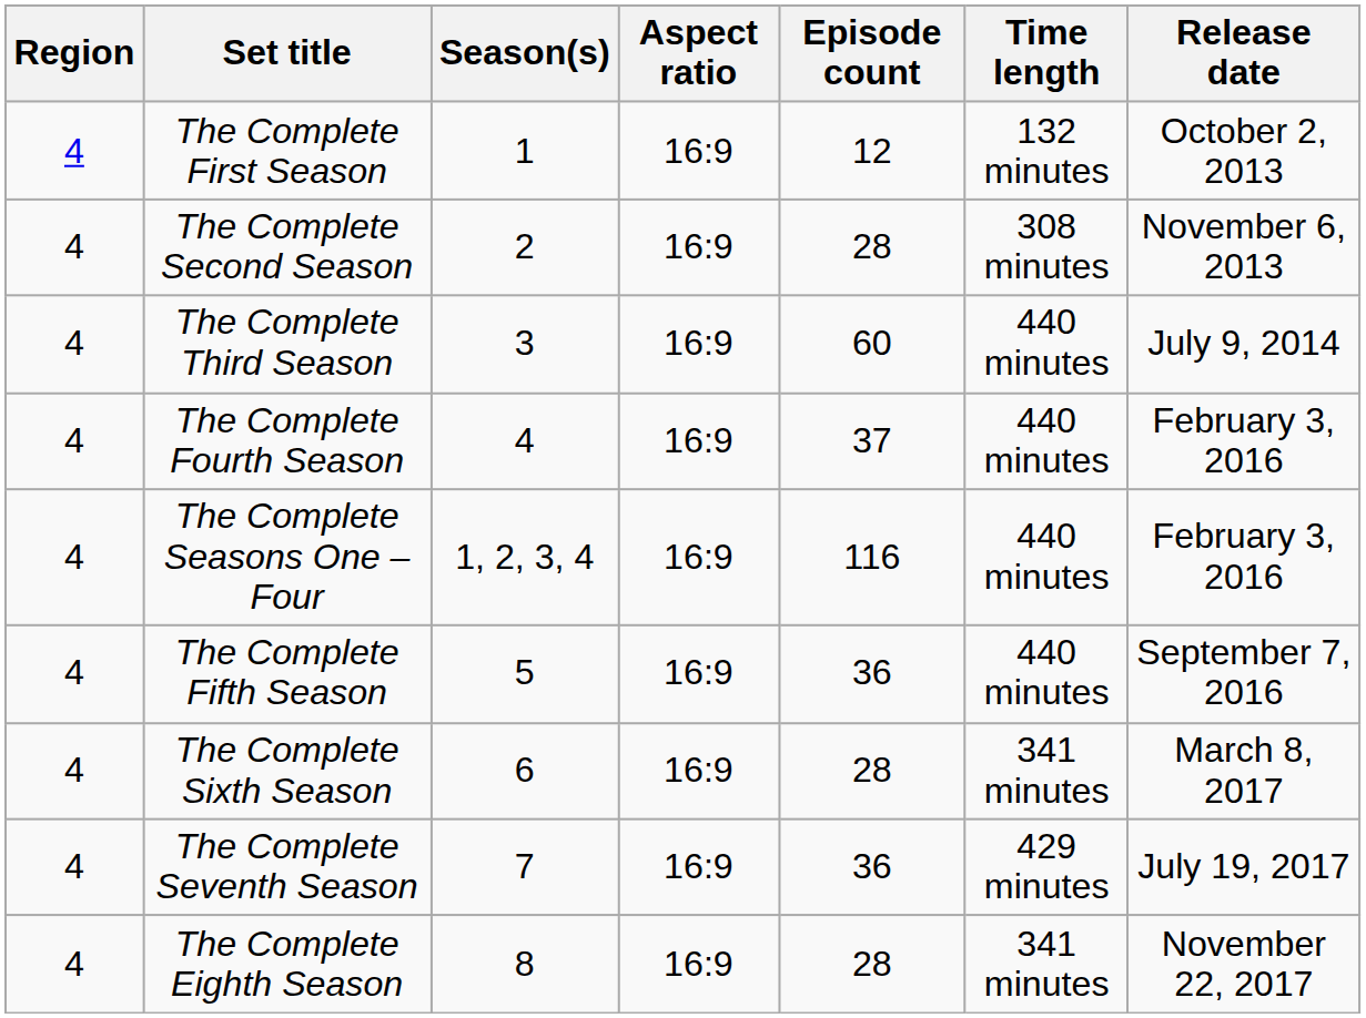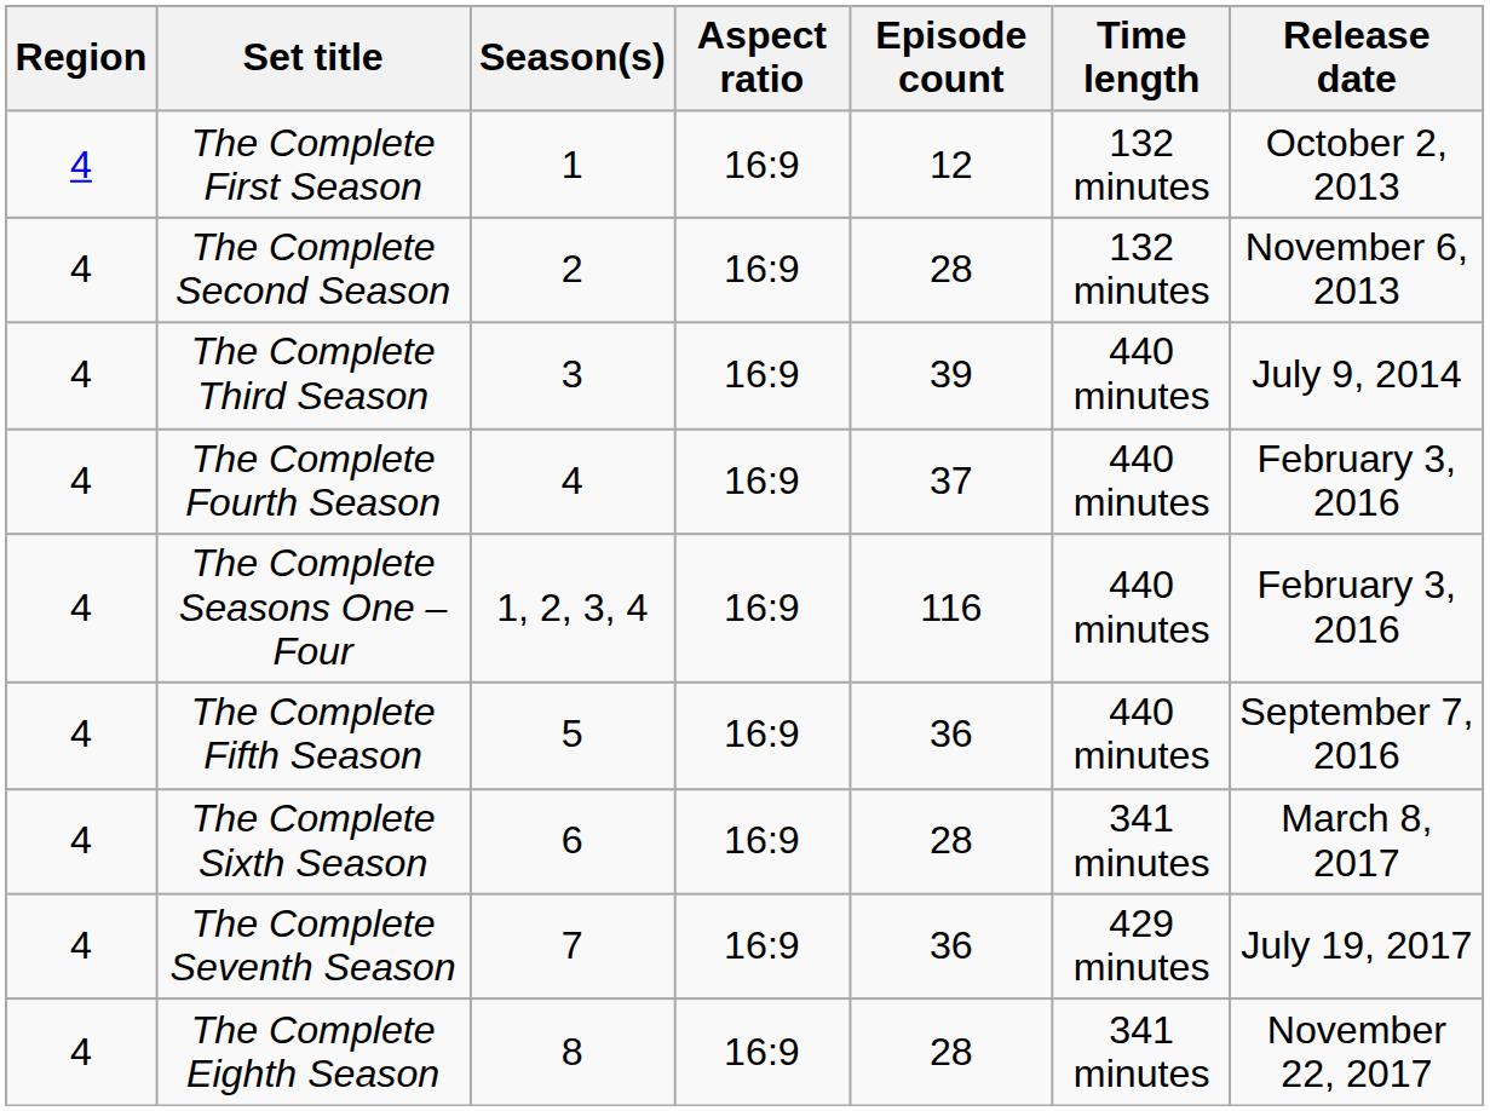The Complete Second Season | Time length: 308 minutes -> 132 minutes
The Complete Third Season | Episode count: 60 -> 39
